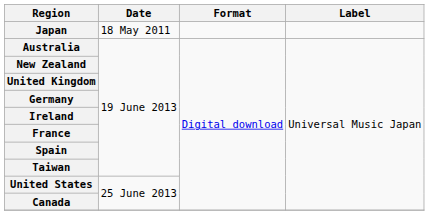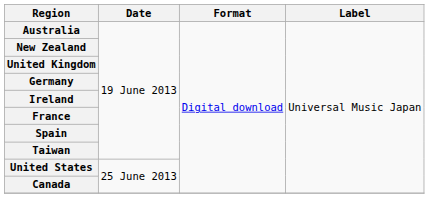- row: Japan | 18 May 2011
